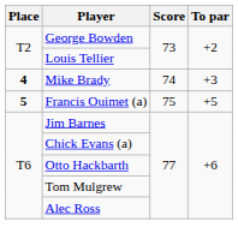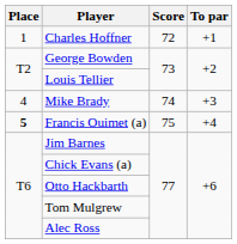+ row: 1 | Charles Hoffner | 72 | +1
Mike Brady | Place: bold -> normal
Francis Ouimet (a) | To par: +5 -> +4
